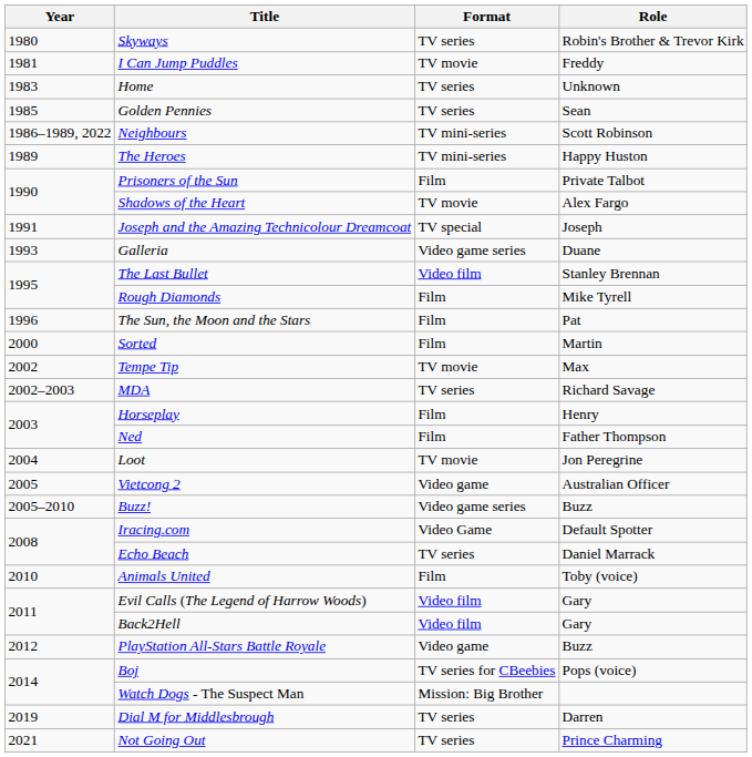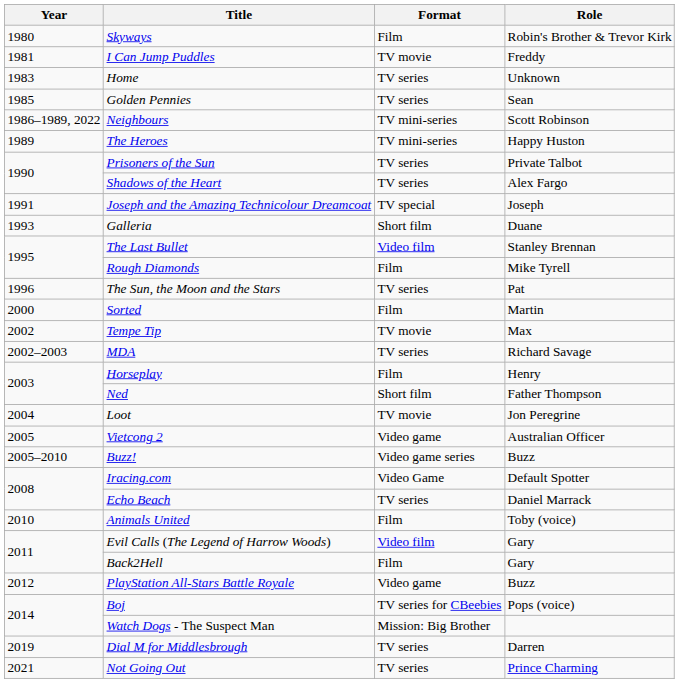Skyways | Format: TV series -> Film
Prisoners of the Sun | Format: Film -> TV series
Shadows of the Heart | Format: TV movie -> TV series
Galleria | Format: Video game series -> Short film
The Sun, the Moon and the Stars | Format: Film -> TV series
Ned | Format: Film -> Short film
Back2Hell | Format: Video film -> Film
